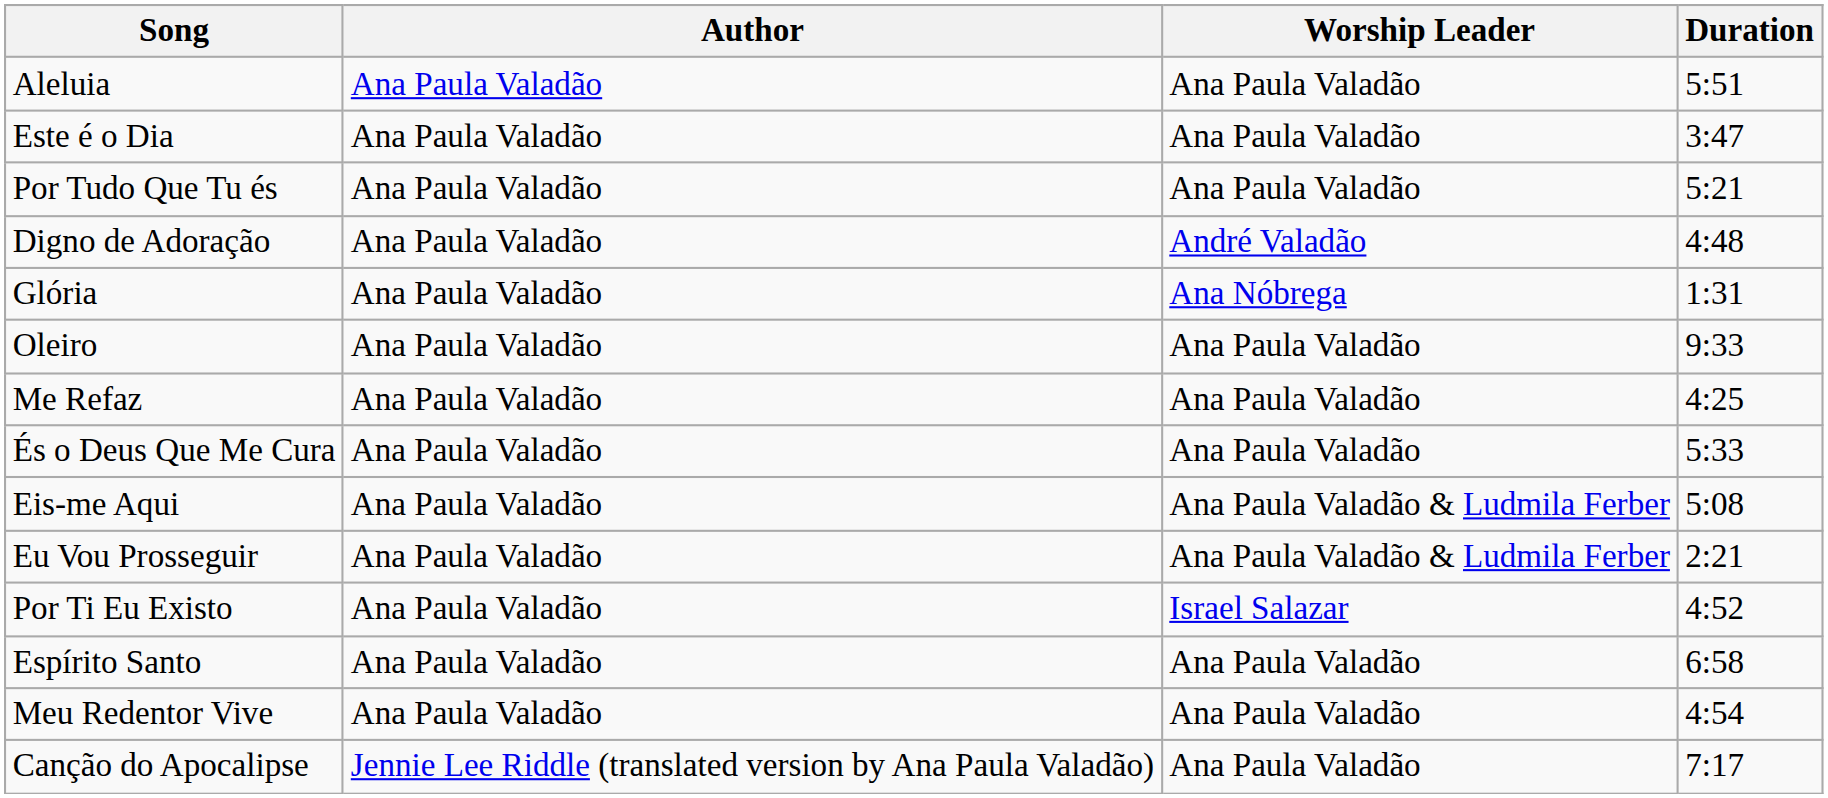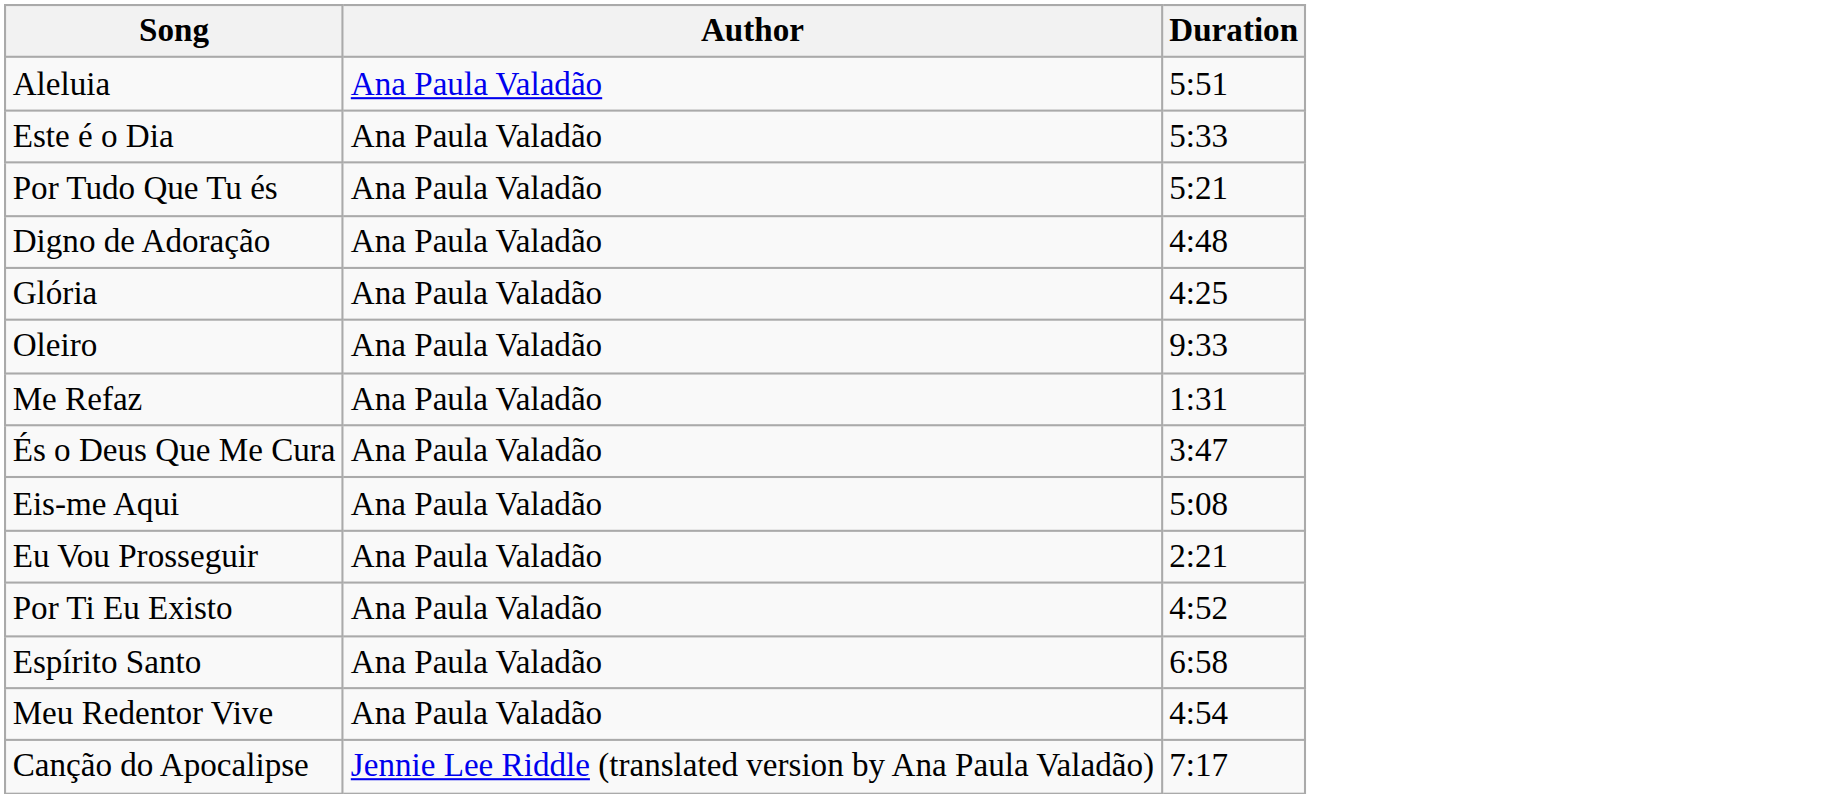- column: Worship Leader | Ana Paula Valadão | Ana Paula Valadão | Ana Paula Valadão | André Valadão | Ana Nóbrega | Ana Paula Valadão | Ana Paula Valadão | Ana Paula Valadão | Ana Paula Valadão & Ludmila Ferber | Ana Paula Valadão & Ludmila Ferber | Israel Salazar | Ana Paula Valadão | Ana Paula Valadão | Ana Paula Valadão
Este é o Dia | Duration: 3:47 -> 5:33
Glória | Duration: 1:31 -> 4:25
Me Refaz | Duration: 4:25 -> 1:31
És o Deus Que Me Cura | Duration: 5:33 -> 3:47
